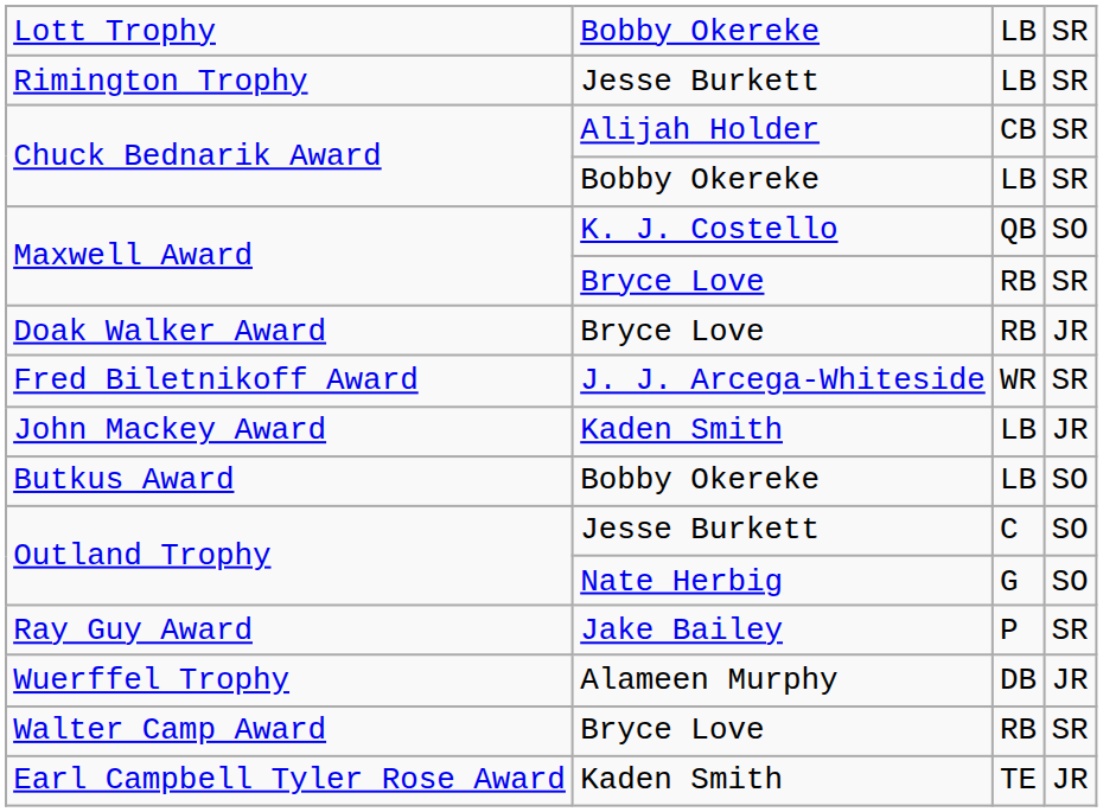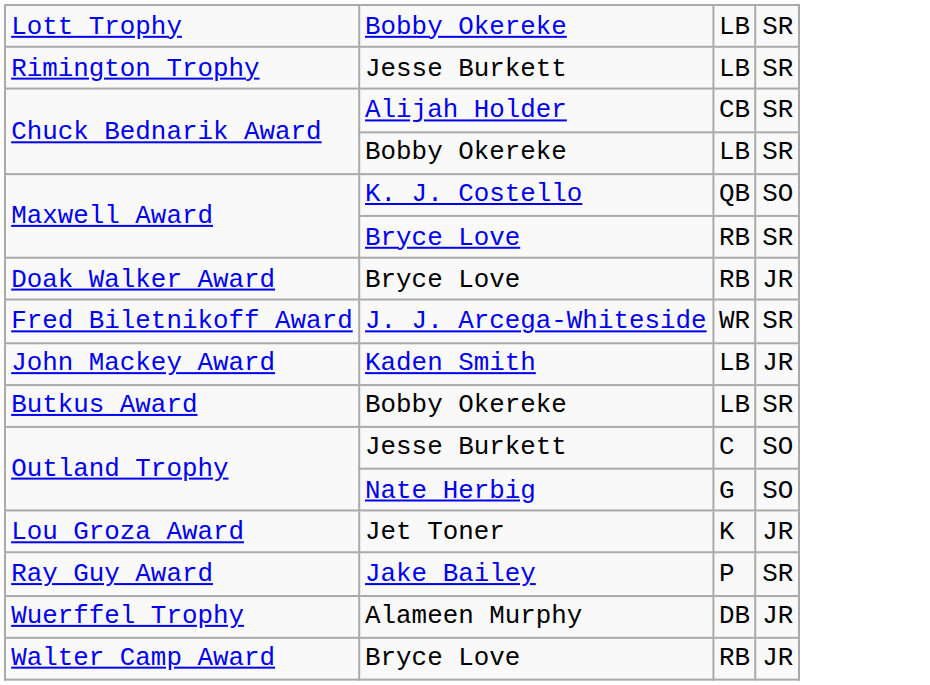Butkus Award | column 4: SO -> SR
+ row: Lou Groza Award | Jet Toner | K | JR
Walter Camp Award | column 4: SR -> JR
- row: Earl Campbell Tyler Rose Award | Kaden Smith | TE | JR
